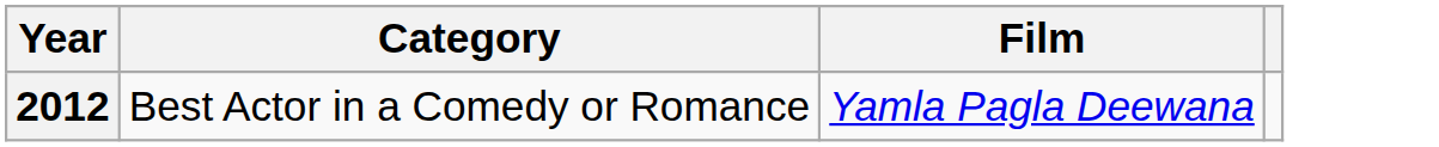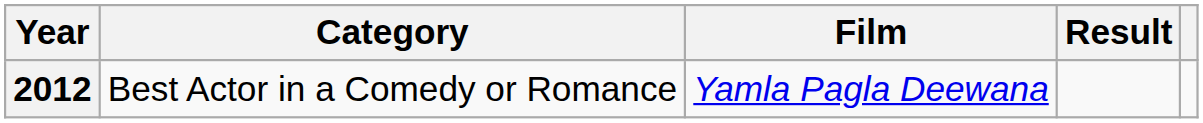+ column: Result
